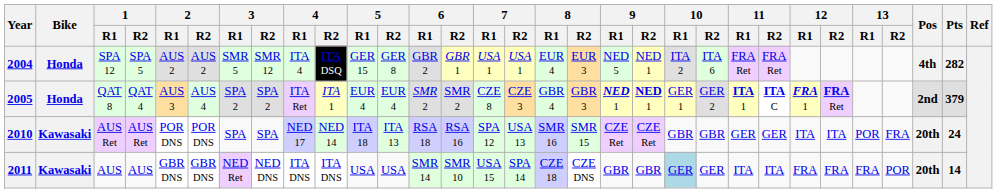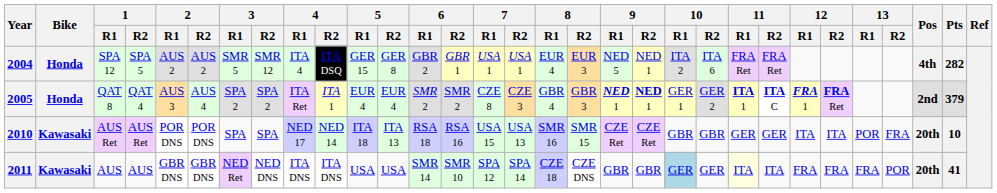2010 | 7 / R1: SPA 12 -> USA 15
2010 | Pts: 24 -> 10
2011 | 7 / R1: USA 15 -> SPA 12
2011 | 11 / R1: no background -> lightyellow background
2011 | Pts: 14 -> 41
